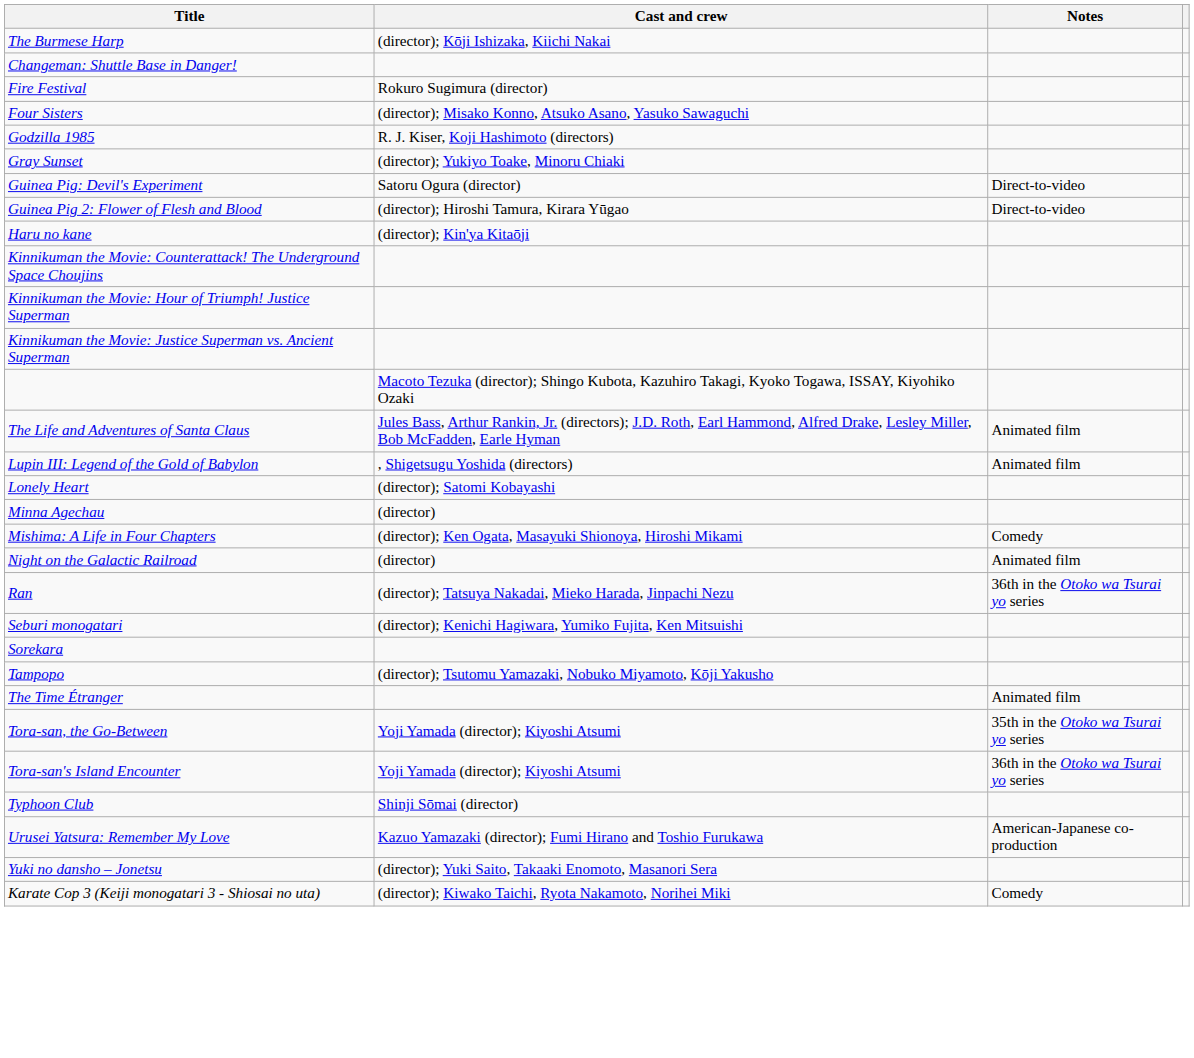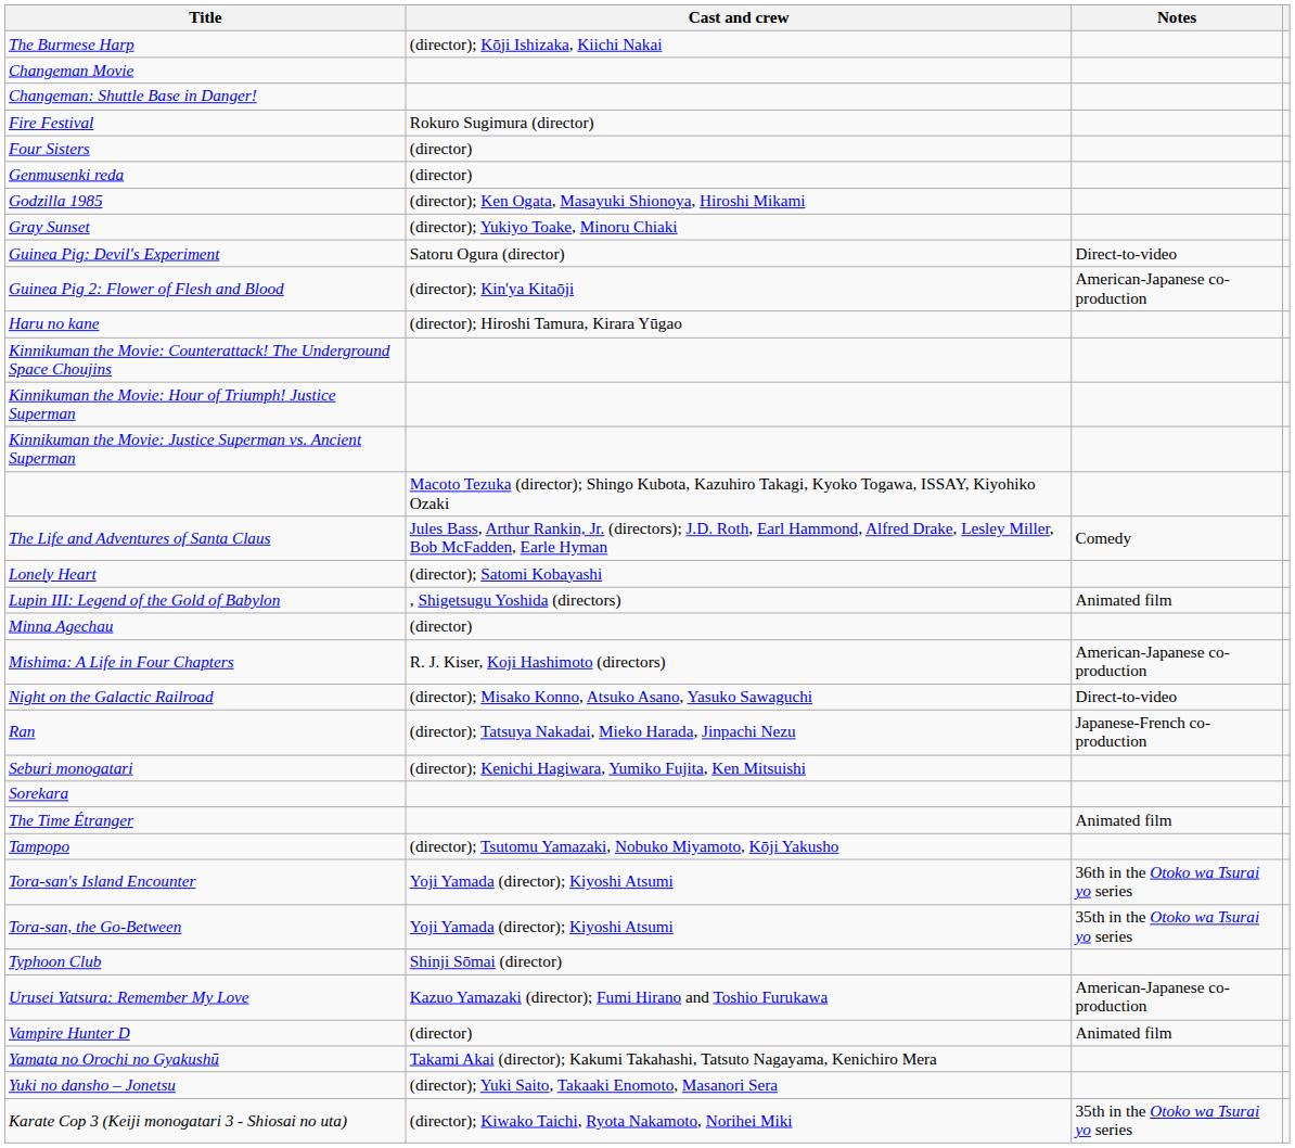+ row: Changeman Movie
Four Sisters | Cast and crew: (director); Misako Konno, Atsuko Asano, Yasuko Sawaguchi -> (director)
+ row: Genmusenki reda | (director)
Godzilla 1985 | Cast and crew: R. J. Kiser, Koji Hashimoto (directors) -> (director); Ken Ogata, Masayuki Shionoya, Hiroshi Mikami
Guinea Pig 2: Flower of Flesh and Blood | Cast and crew: (director); Hiroshi Tamura, Kirara Yūgao -> (director); Kin'ya Kitaōji
Guinea Pig 2: Flower of Flesh and Blood | Notes: Direct-to-video -> American-Japanese co-production
Haru no kane | Cast and crew: (director); Kin'ya Kitaōji -> (director); Hiroshi Tamura, Kirara Yūgao
The Life and Adventures of Santa Claus | Notes: Animated film -> Comedy
rows swapped: Lonely Heart <-> Lupin III: Legend of the Gold of Babylon
Mishima: A Life in Four Chapters | Cast and crew: (director); Ken Ogata, Masayuki Shionoya, Hiroshi Mikami -> R. J. Kiser, Koji Hashimoto (directors)
Mishima: A Life in Four Chapters | Notes: Comedy -> American-Japanese co-production
Night on the Galactic Railroad | Cast and crew: (director) -> (director); Misako Konno, Atsuko Asano, Yasuko Sawaguchi
Night on the Galactic Railroad | Notes: Animated film -> Direct-to-video
Ran | Notes: 36th in the Otoko wa Tsurai yo series -> Japanese-French co-production
rows swapped: Tampopo <-> The Time Étranger
rows swapped: Tora-san, the Go-Between <-> Tora-san's Island Encounter
+ row: Vampire Hunter D | (director) | Animated film
+ row: Yamata no Orochi no Gyakushū | Takami Akai (director); Kakumi Takahashi, Tatsuto Nagayama, Kenichiro Mera
Karate Cop 3 (Keiji monogatari 3 - Shiosai no uta) | Notes: Comedy -> 35th in the Otoko wa Tsurai yo series
